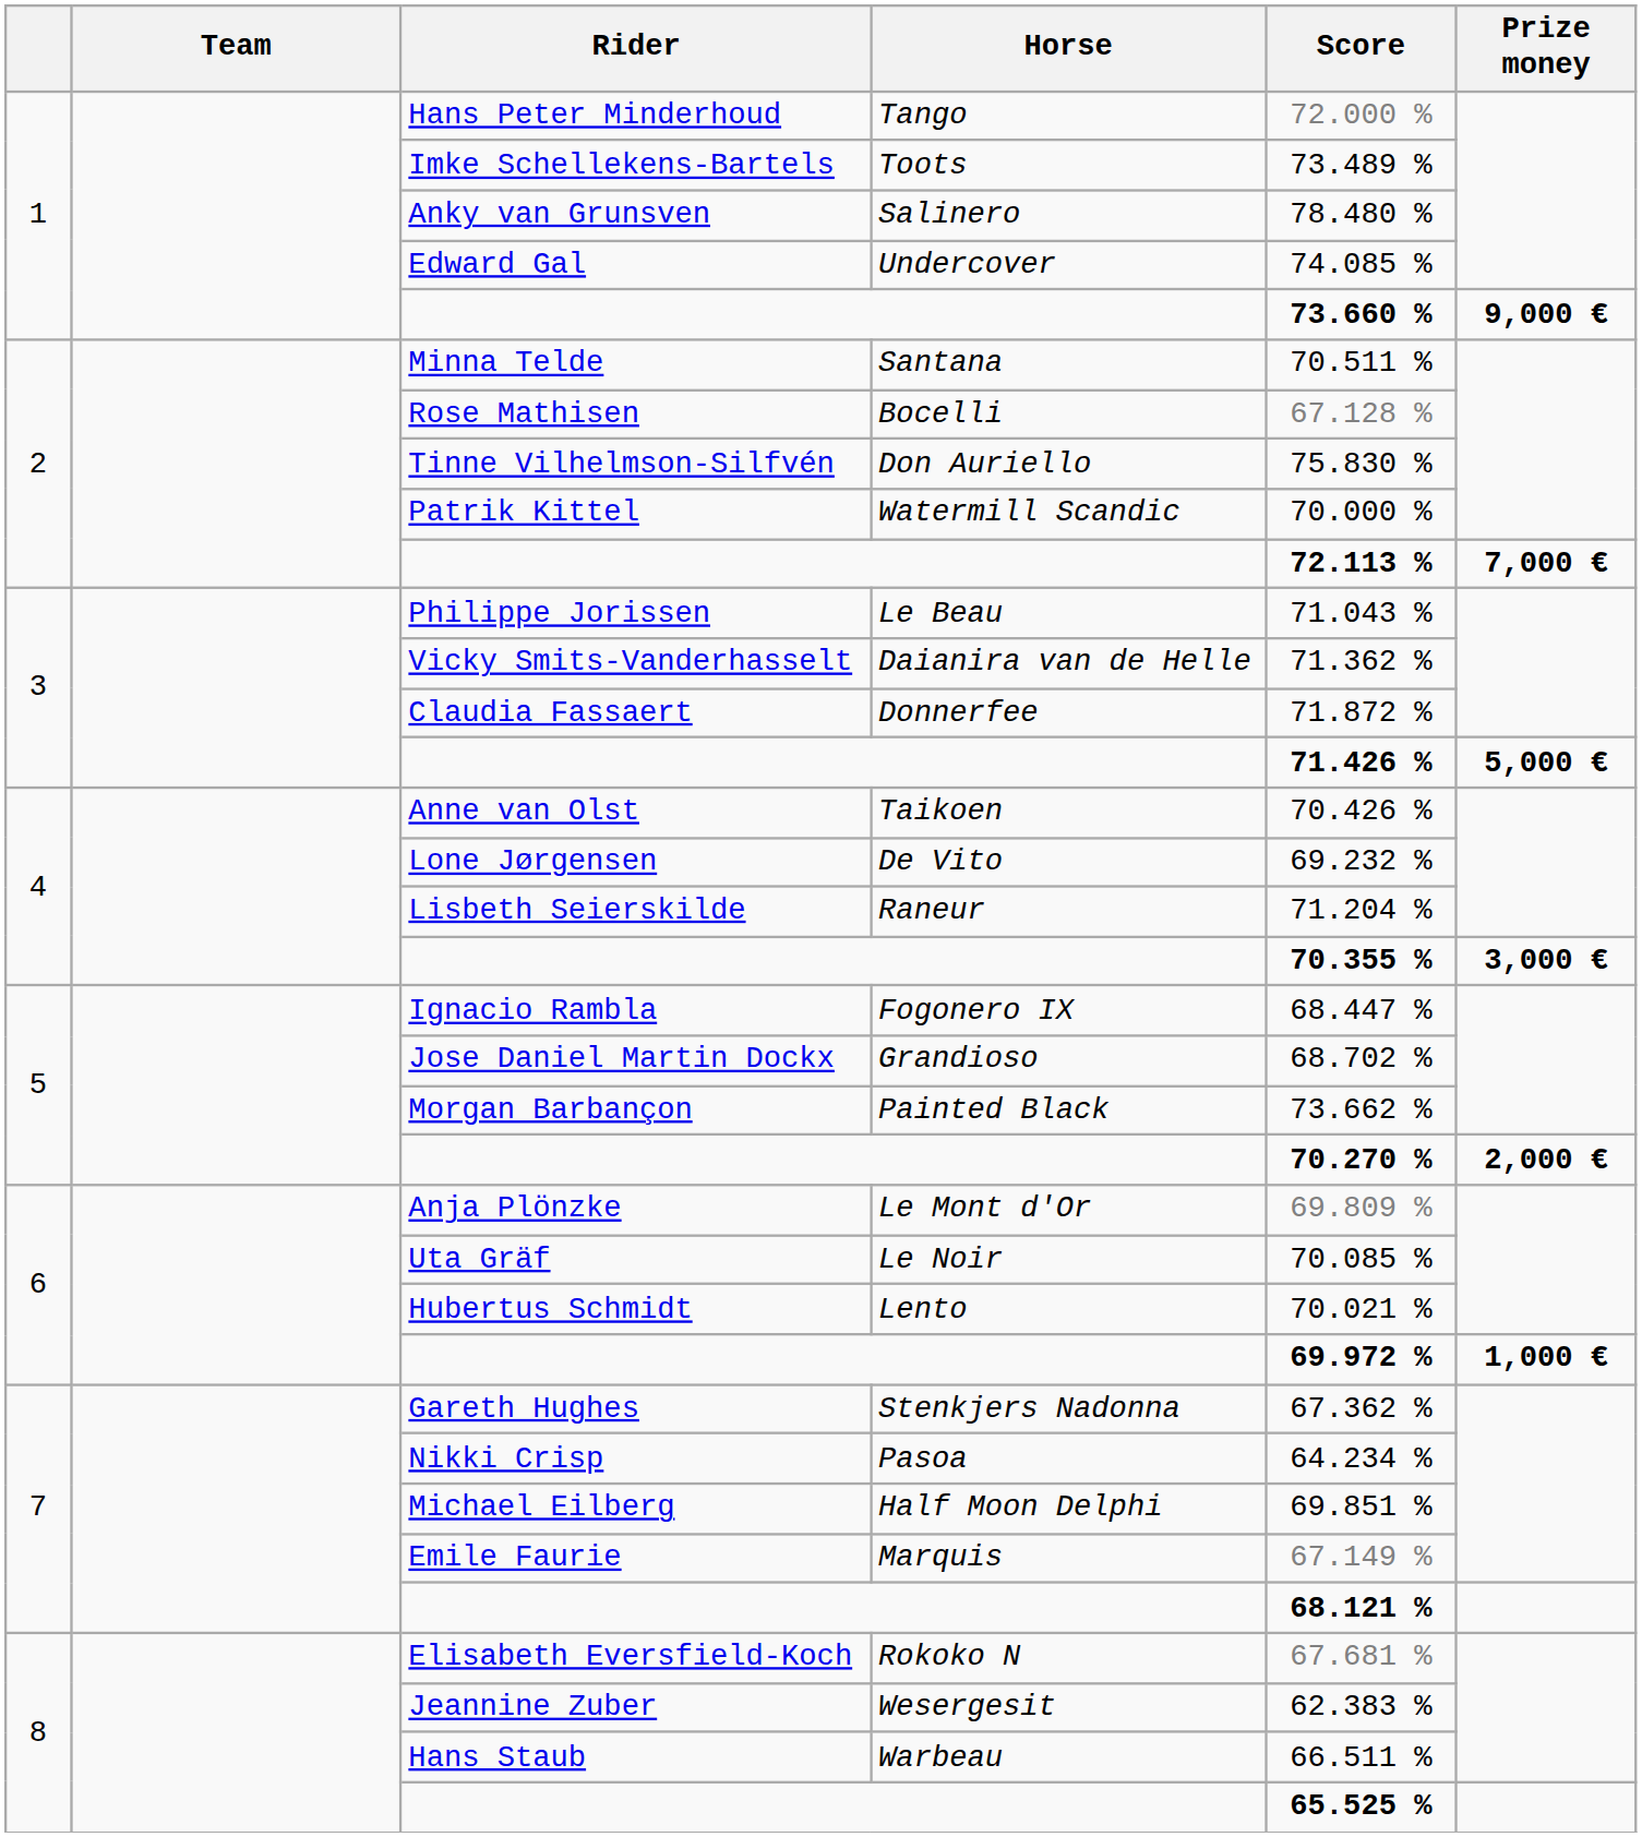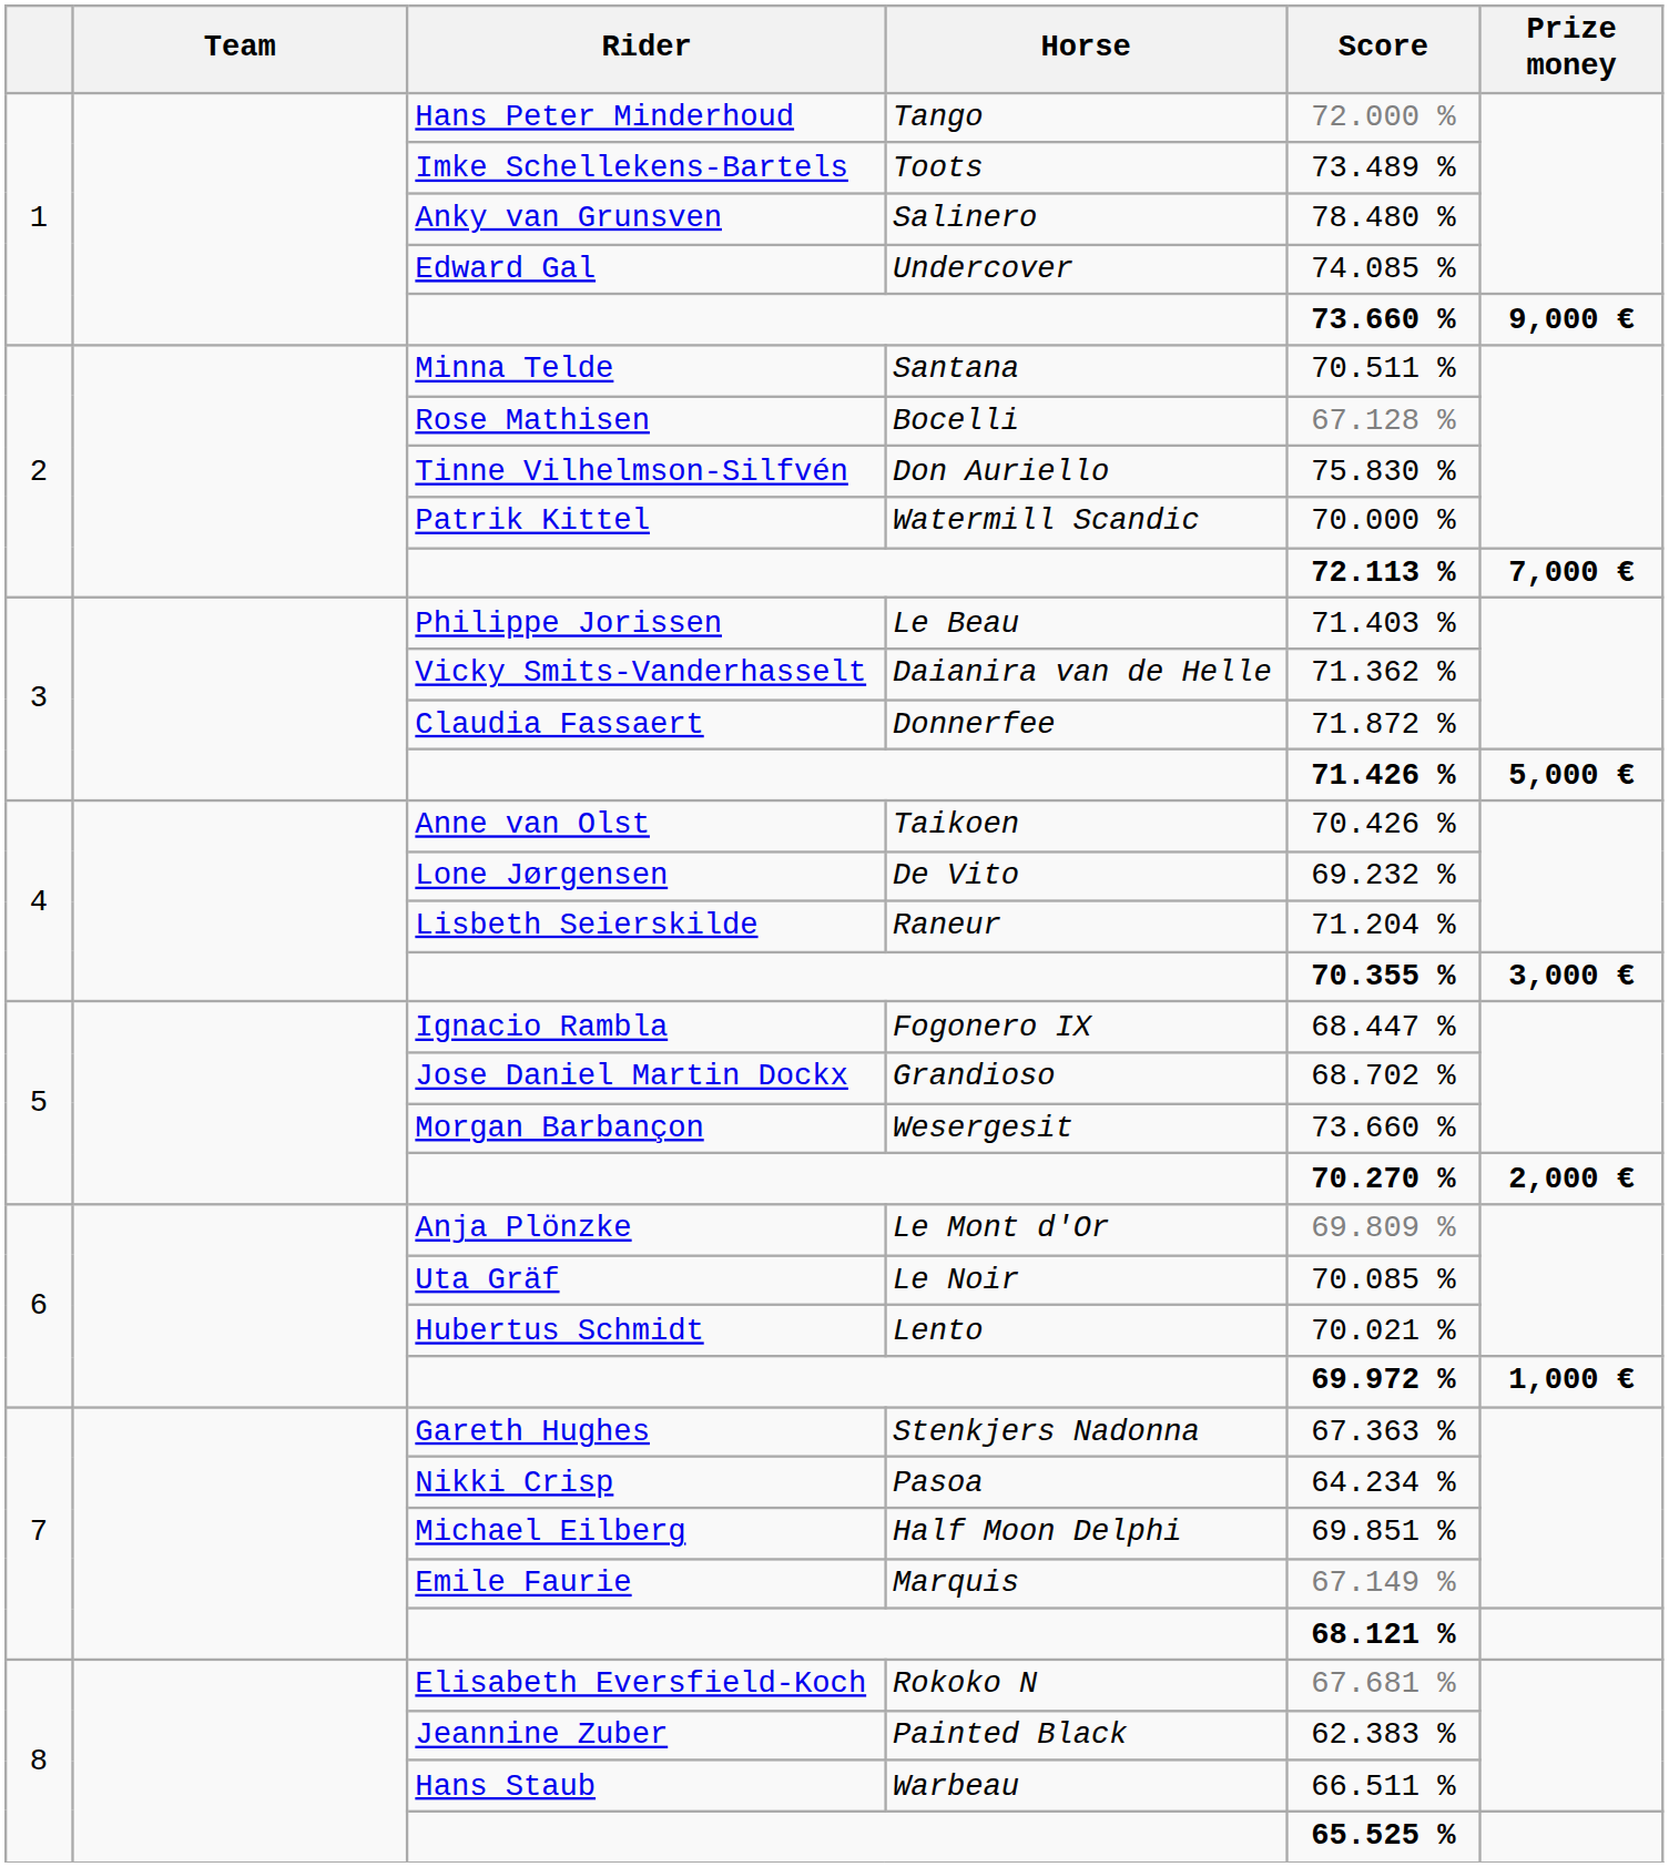Philippe Jorissen | Score: 71.043 % -> 71.403 %
Morgan Barbançon | Horse: Painted Black -> Wesergesit
Morgan Barbançon | Score: 73.662 % -> 73.660 %
Gareth Hughes | Score: 67.362 % -> 67.363 %
Jeannine Zuber | Horse: Wesergesit -> Painted Black
